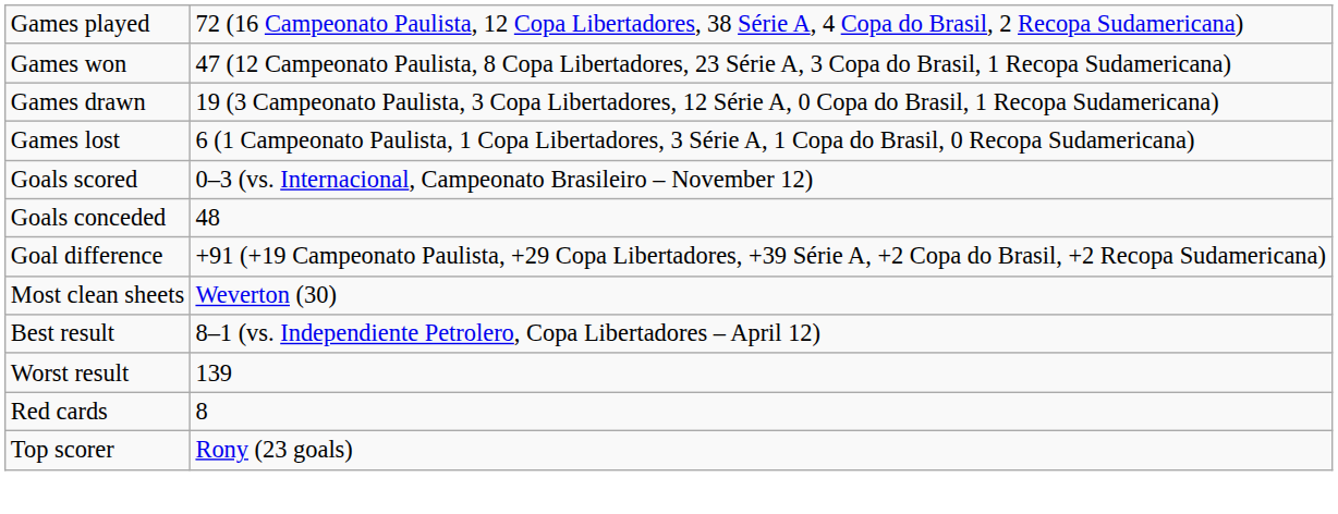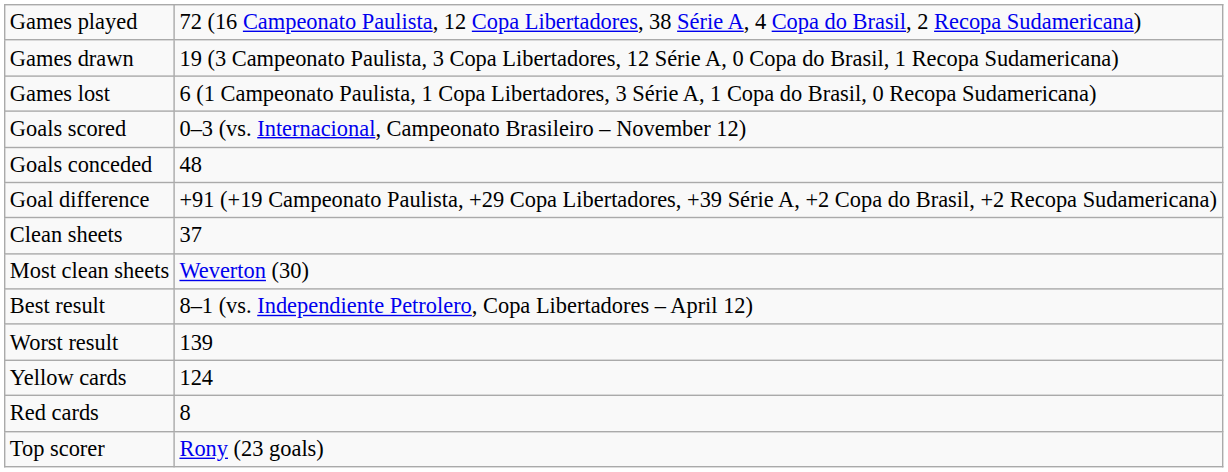- row: Games won | 47 (12 Campeonato Paulista, 8 Copa Libertadores, 23 Série A, 3 Copa do Brasil, 1 Recopa Sudamericana)
+ row: Clean sheets | 37
+ row: Yellow cards | 124
